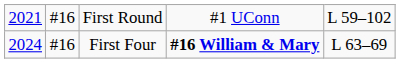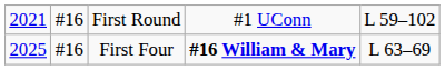First Four | column 1: 2024 -> 2025
